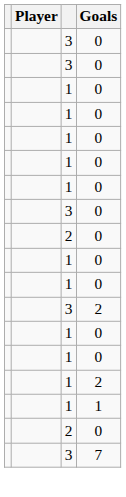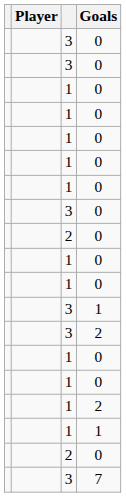+ row: 3 | 1
